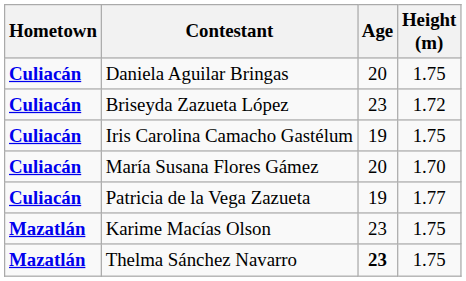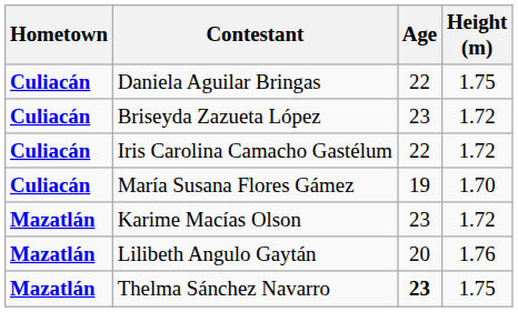Daniela Aguilar Bringas | Age: 20 -> 22
Iris Carolina Camacho Gastélum | Age: 19 -> 22
Iris Carolina Camacho Gastélum | Height (m): 1.75 -> 1.72
María Susana Flores Gámez | Age: 20 -> 19
- row: Culiacán | Patricia de la Vega Zazueta | 19 | 1.77
Karime Macías Olson | Height (m): 1.75 -> 1.72
+ row: Mazatlán | Lilibeth Angulo Gaytán | 20 | 1.76
